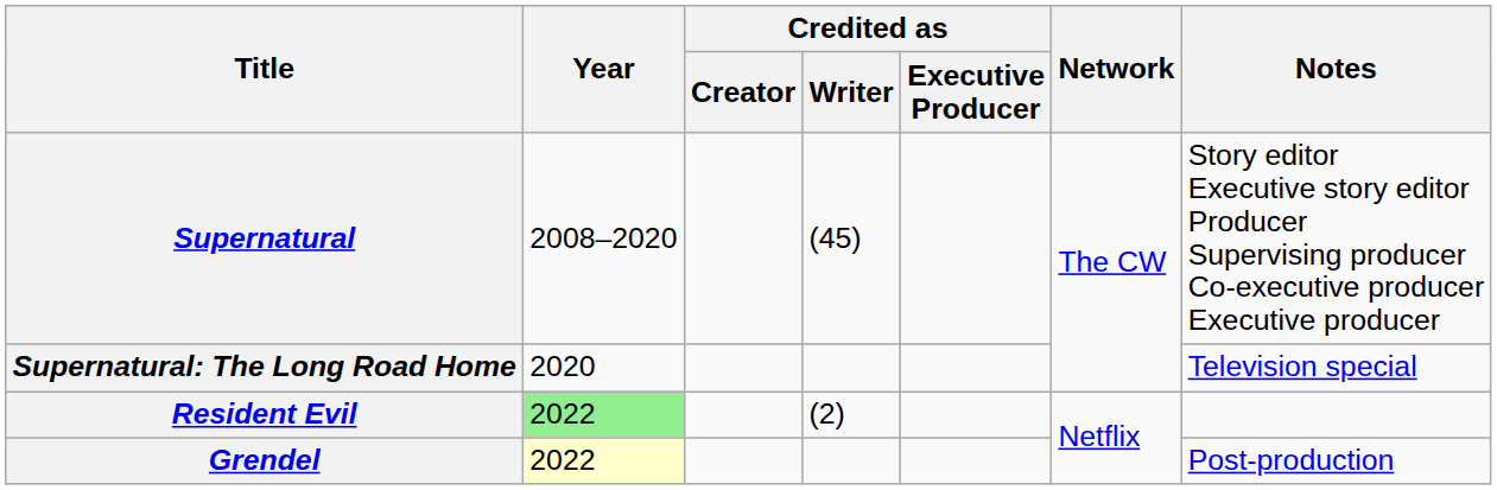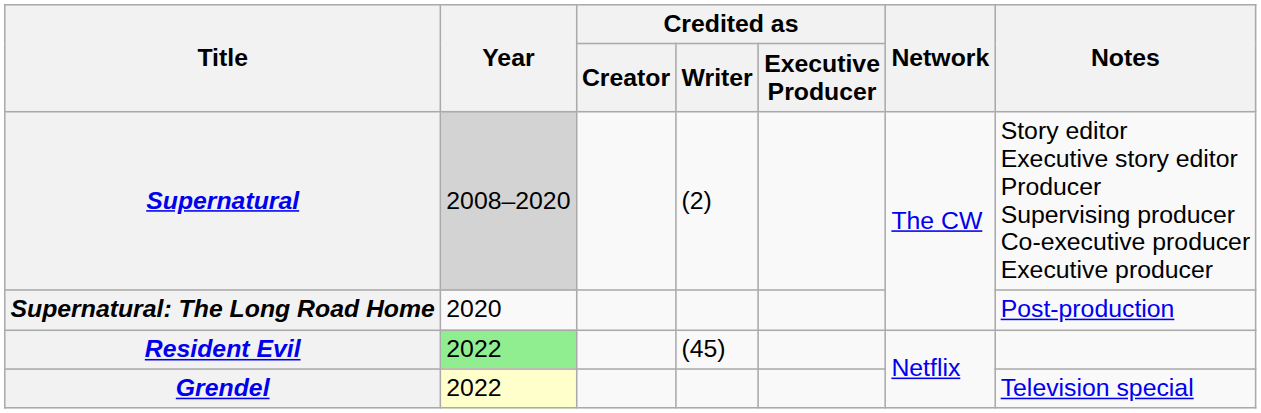Supernatural | Year: no background -> lightgrey background
Supernatural | Credited as / Writer: (45) -> (2)
Supernatural: The Long Road Home | Notes: Television special -> Post-production
Resident Evil | Credited as / Writer: (2) -> (45)
Grendel | Notes: Post-production -> Television special
